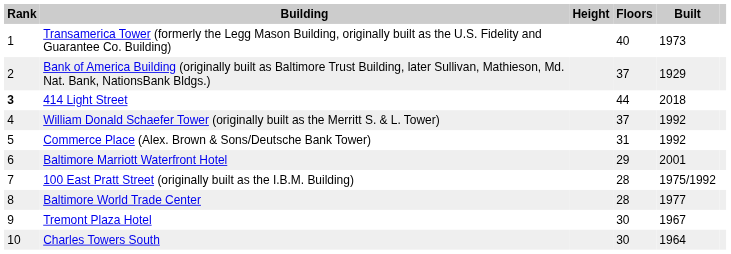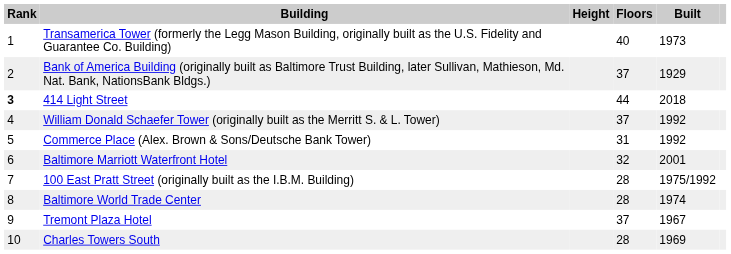Baltimore Marriott Waterfront Hotel | Floors: 29 -> 32
Baltimore World Trade Center | Built: 1977 -> 1974
Tremont Plaza Hotel | Floors: 30 -> 37
Charles Towers South | Floors: 30 -> 28
Charles Towers South | Built: 1964 -> 1969
